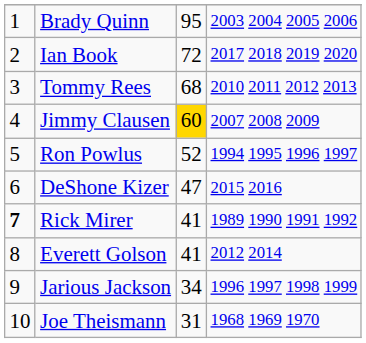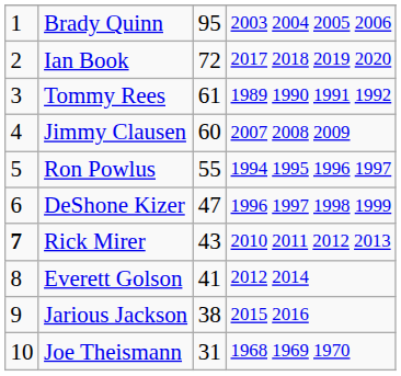Tommy Rees | column 3: 68 -> 61
Tommy Rees | column 4: 2010 2011 2012 2013 -> 1989 1990 1991 1992
Jimmy Clausen | column 3: gold background -> no background
Ron Powlus | column 3: 52 -> 55
DeShone Kizer | column 4: 2015 2016 -> 1996 1997 1998 1999
Rick Mirer | column 3: 41 -> 43
Rick Mirer | column 4: 1989 1990 1991 1992 -> 2010 2011 2012 2013
Jarious Jackson | column 3: 34 -> 38
Jarious Jackson | column 4: 1996 1997 1998 1999 -> 2015 2016
